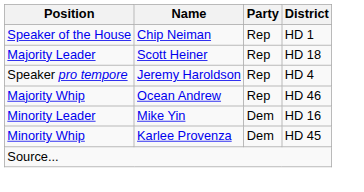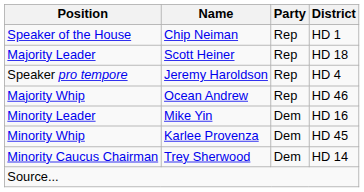+ row: Minority Caucus Chairman | Trey Sherwood | Dem | HD 14
